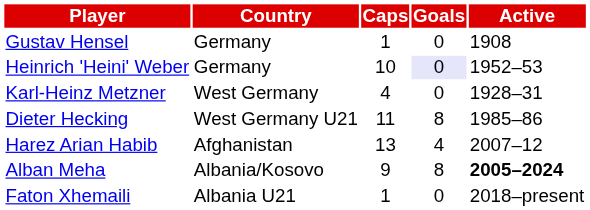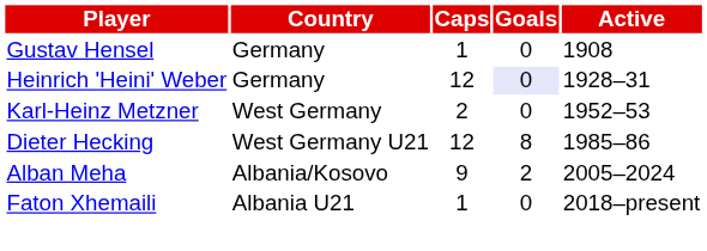Heinrich 'Heini' Weber | Caps: 10 -> 12
Heinrich 'Heini' Weber | Active: 1952–53 -> 1928–31
Karl-Heinz Metzner | Caps: 4 -> 2
Karl-Heinz Metzner | Active: 1928–31 -> 1952–53
Dieter Hecking | Caps: 11 -> 12
- row: Harez Arian Habib | Afghanistan | 13 | 4 | 2007–12
Alban Meha | Goals: 8 -> 2
Alban Meha | Active: bold -> normal
